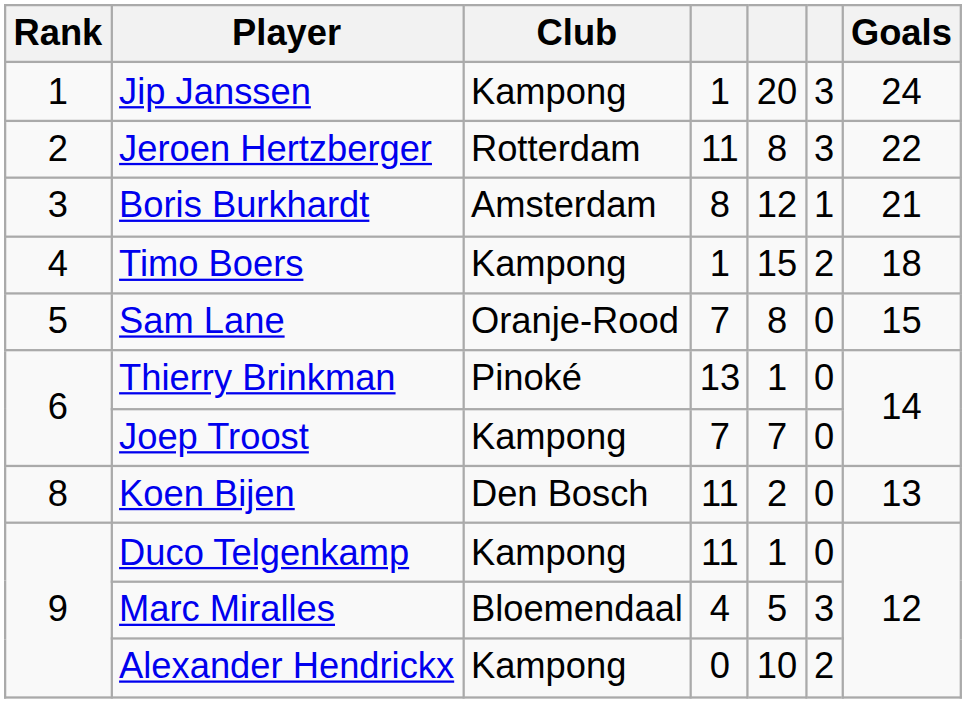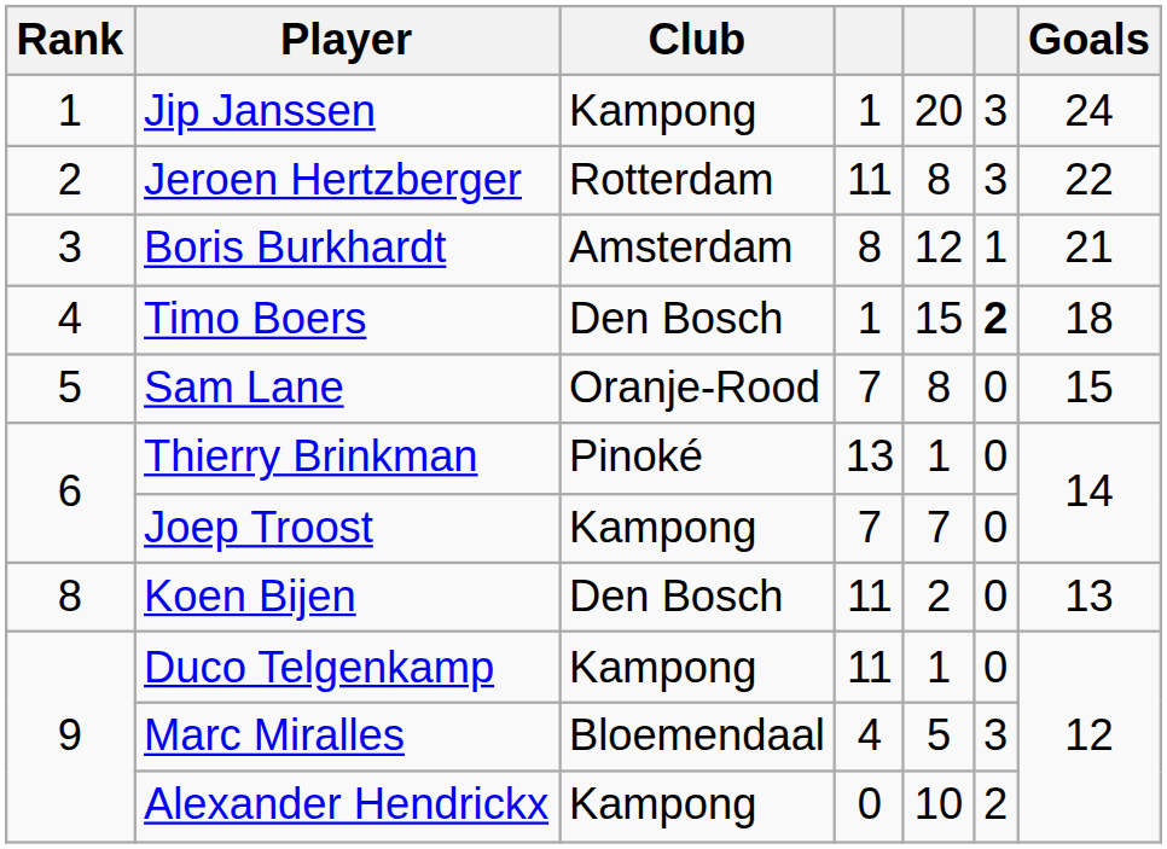Timo Boers | Club: Kampong -> Den Bosch
Timo Boers | column 6: normal -> bold
